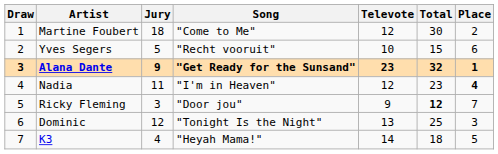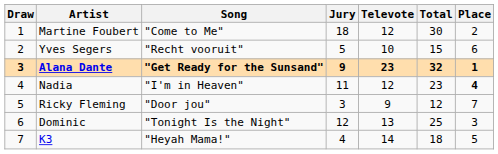columns swapped: Song <-> Jury
Ricky Fleming | Total: bold -> normal
